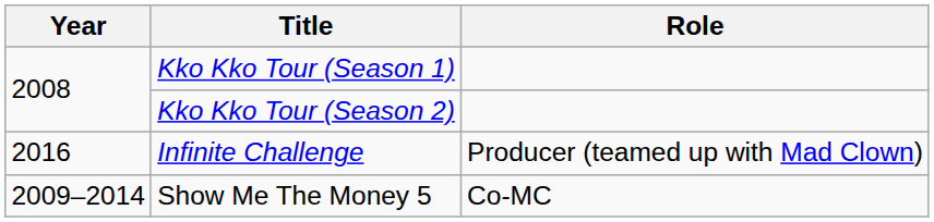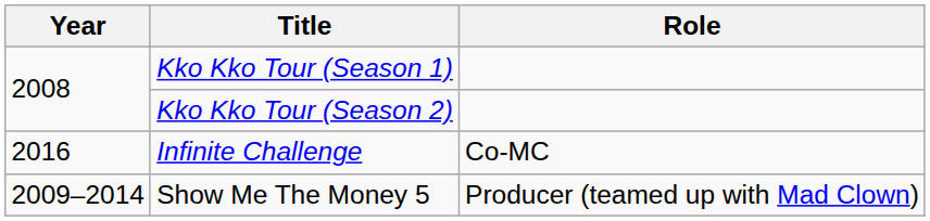Infinite Challenge | Role: Producer (teamed up with Mad Clown) -> Co-MC
Show Me The Money 5 | Role: Co-MC -> Producer (teamed up with Mad Clown)
